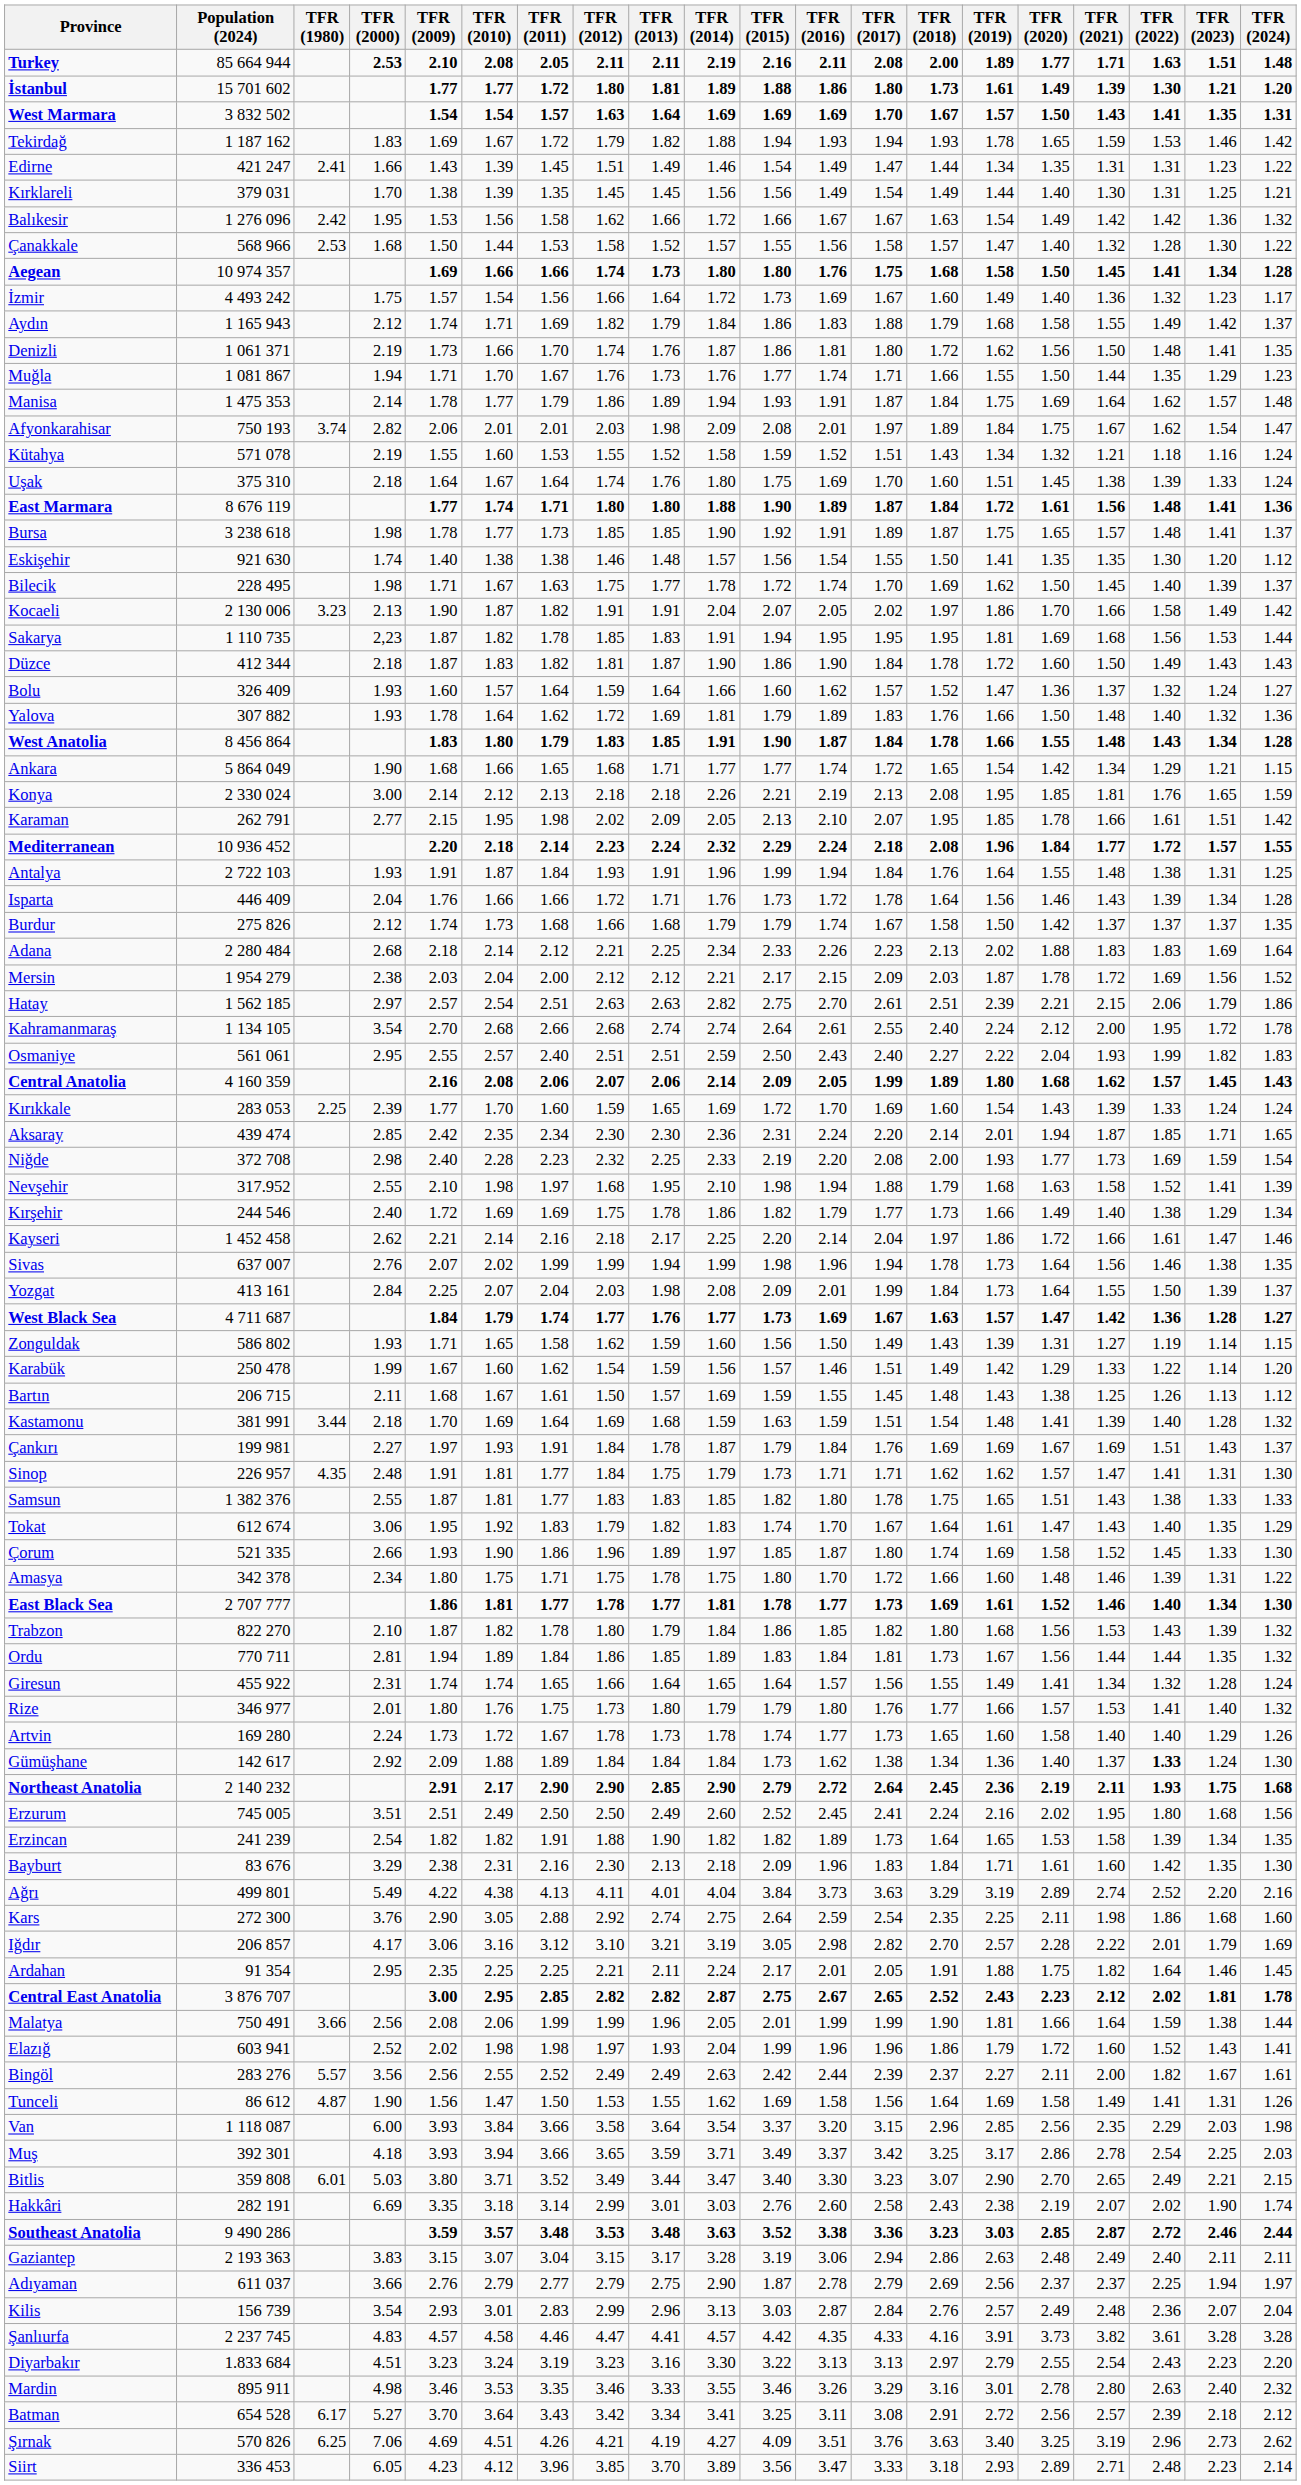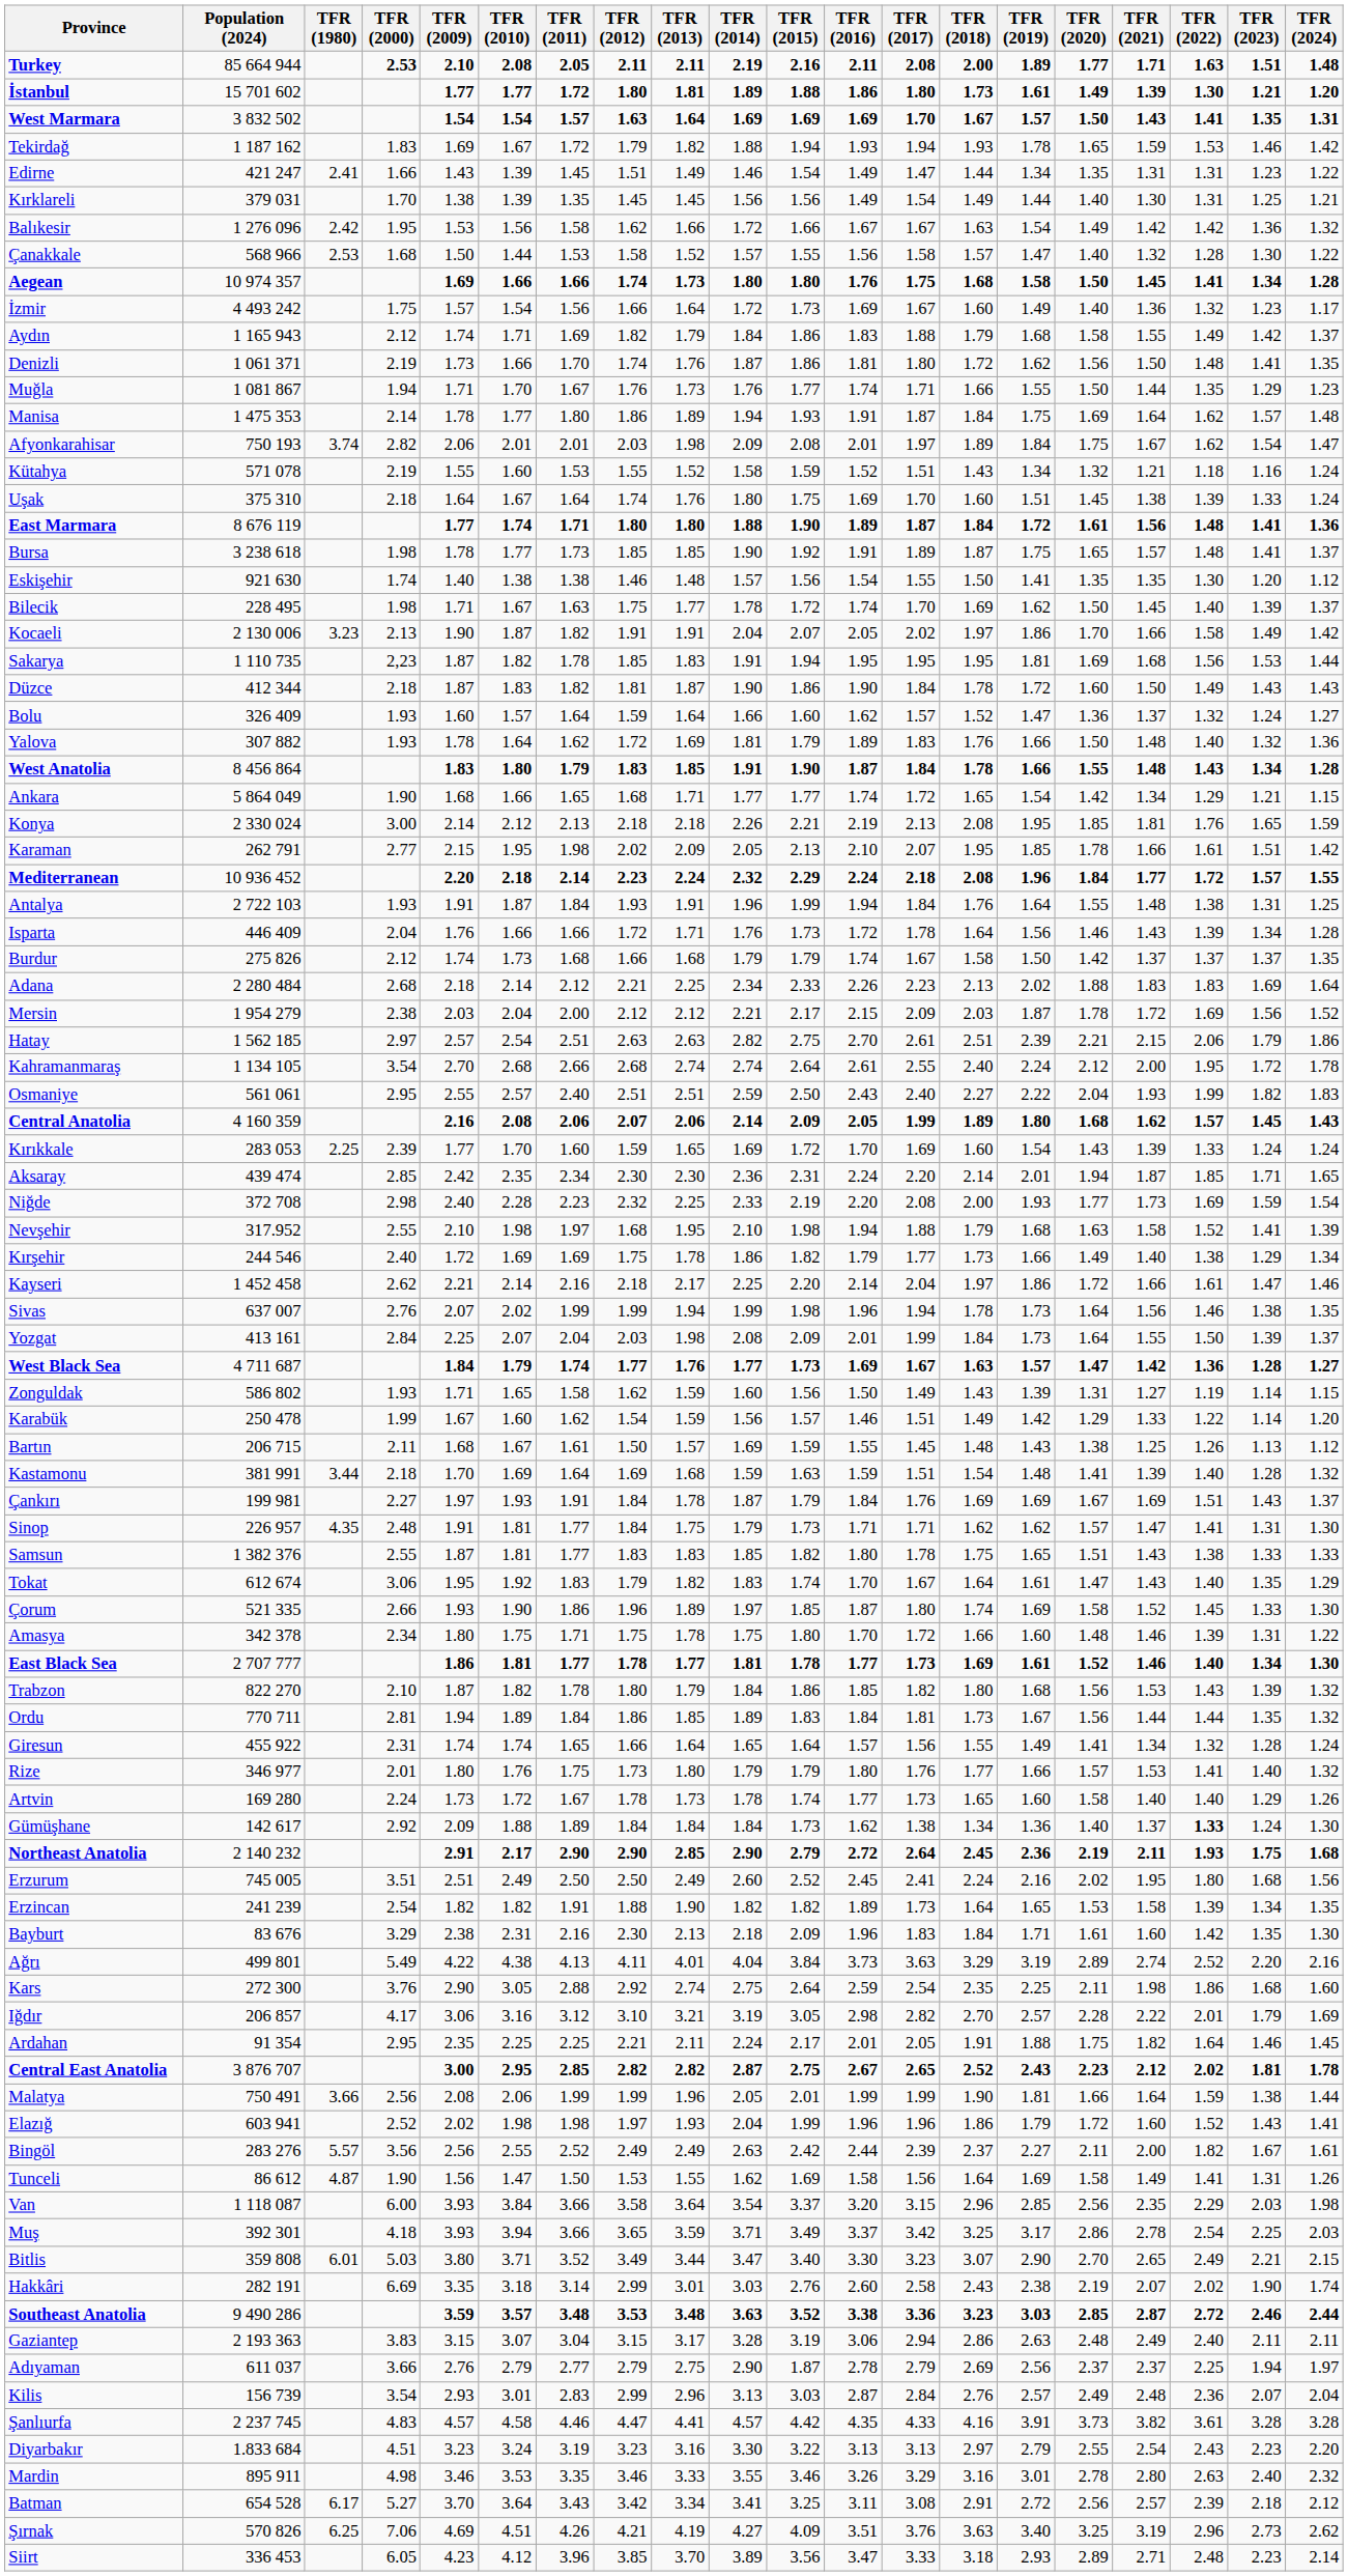Manisa | TFR (2011): 1.79 -> 1.80
